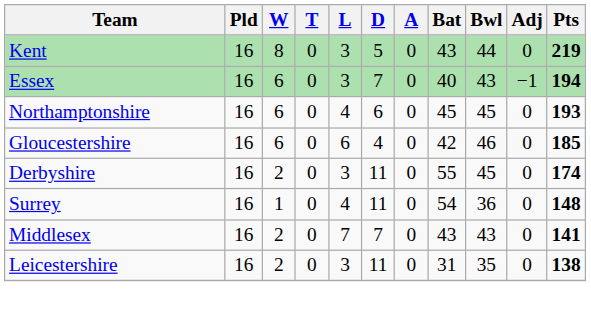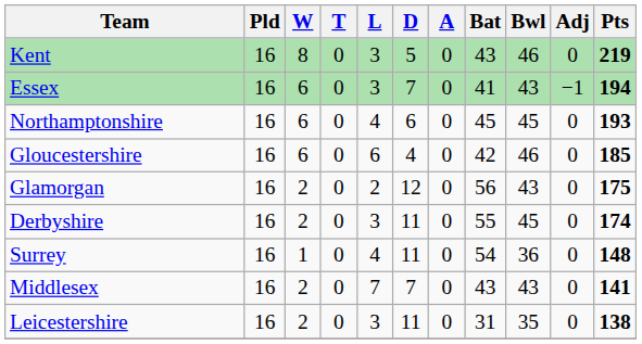Kent | Bwl: 44 -> 46
Essex | Bat: 40 -> 41
+ row: Glamorgan | 16 | 2 | 0 | 2 | 12 | 0 | 56 | 43 | 0 | 175
